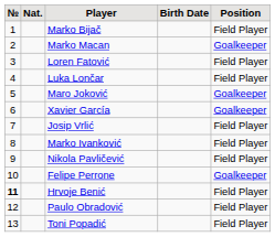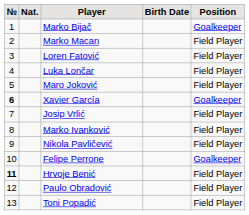Marko Bijač | Position: Field Player -> Goalkeeper
Marko Macan | Position: Goalkeeper -> Field Player
Maro Joković | Position: Goalkeeper -> Field Player
Xavier García | №: normal -> bold
